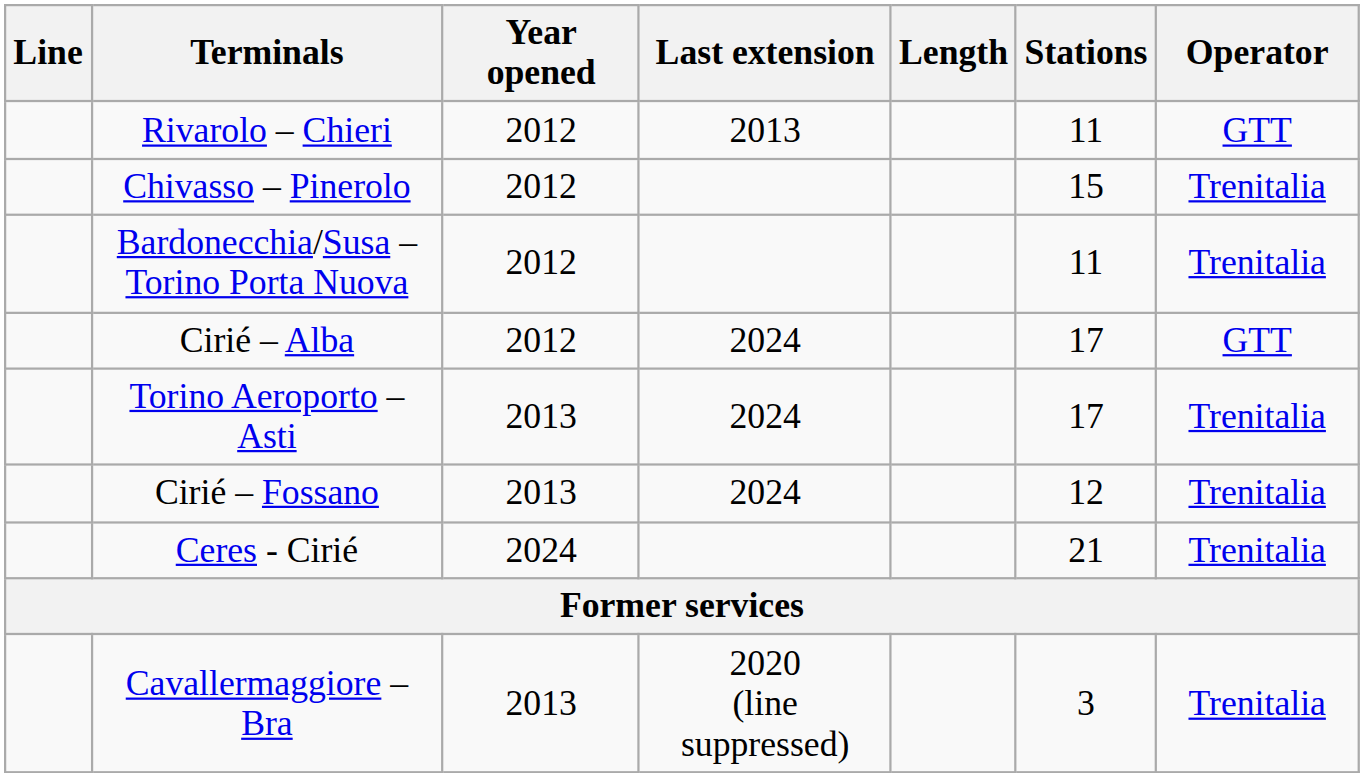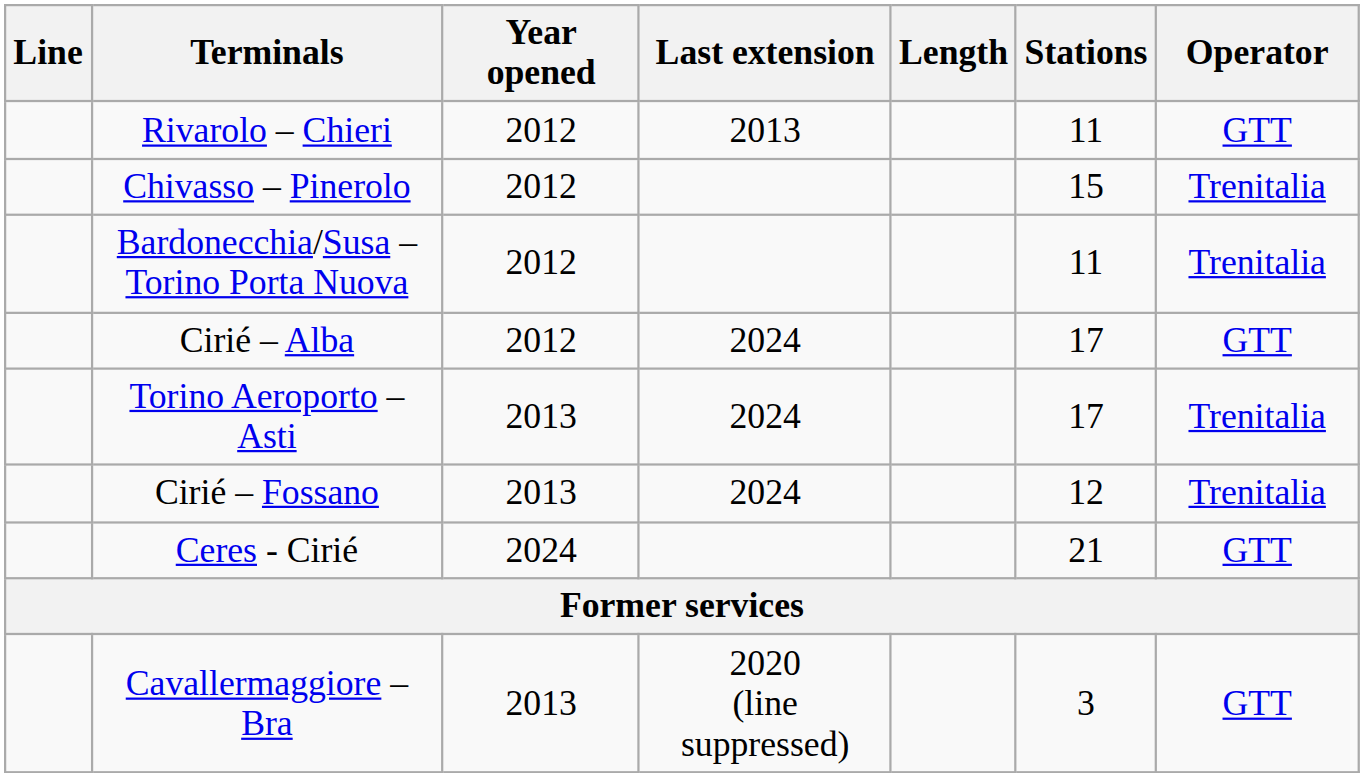Ceres - Cirié | Operator: Trenitalia -> GTT
Cavallermaggiore – Bra | Operator: Trenitalia -> GTT
